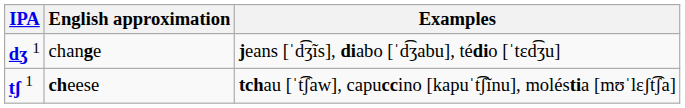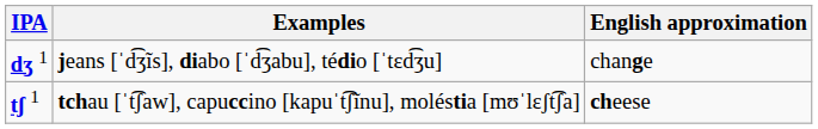columns swapped: Examples <-> English approximation
